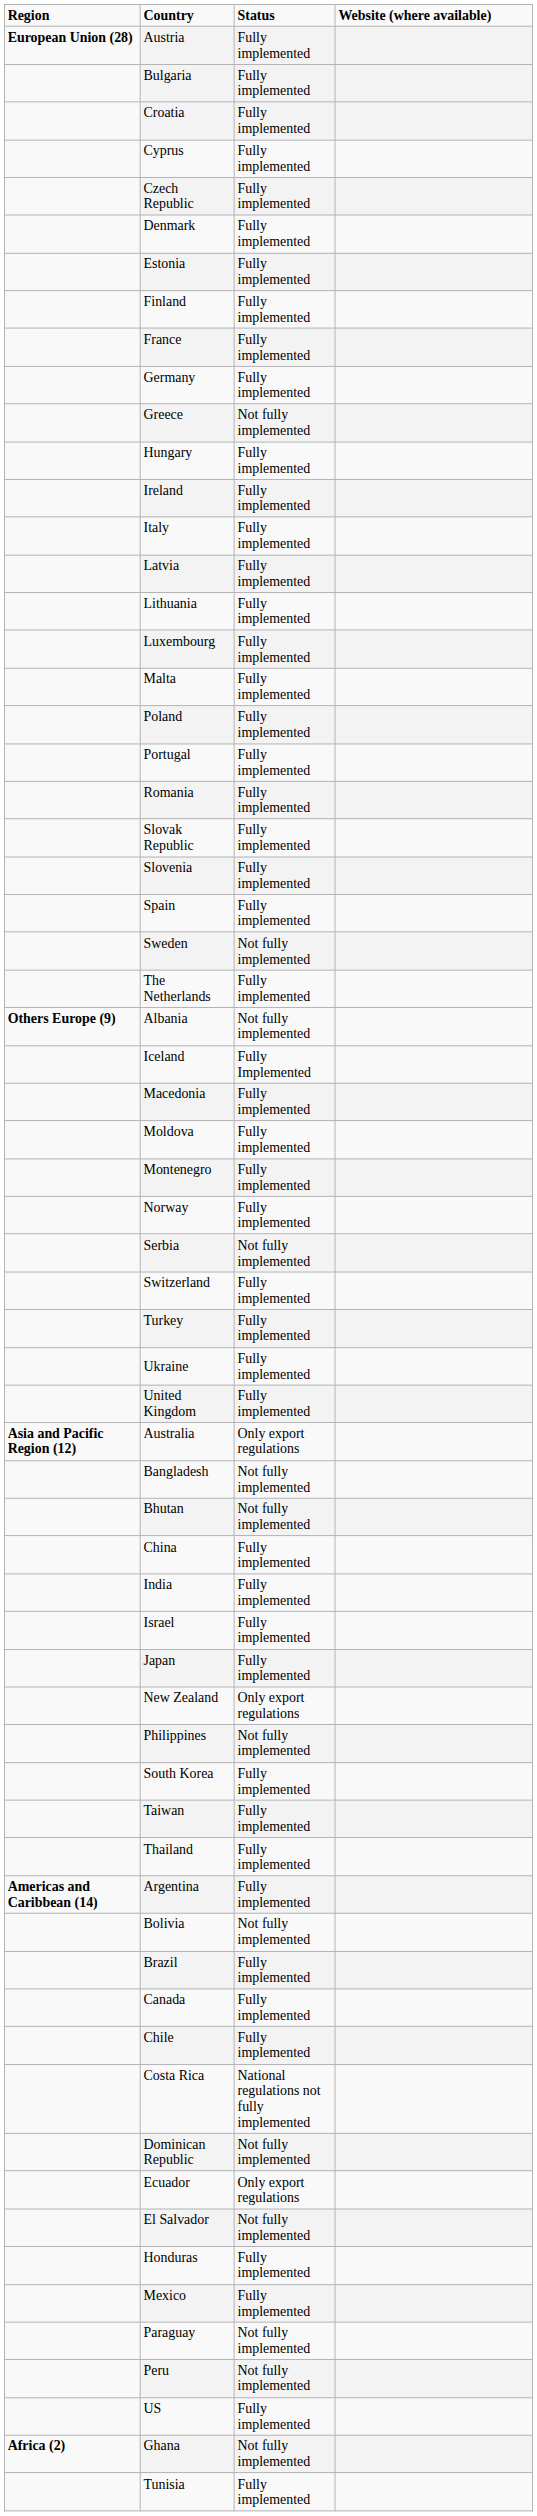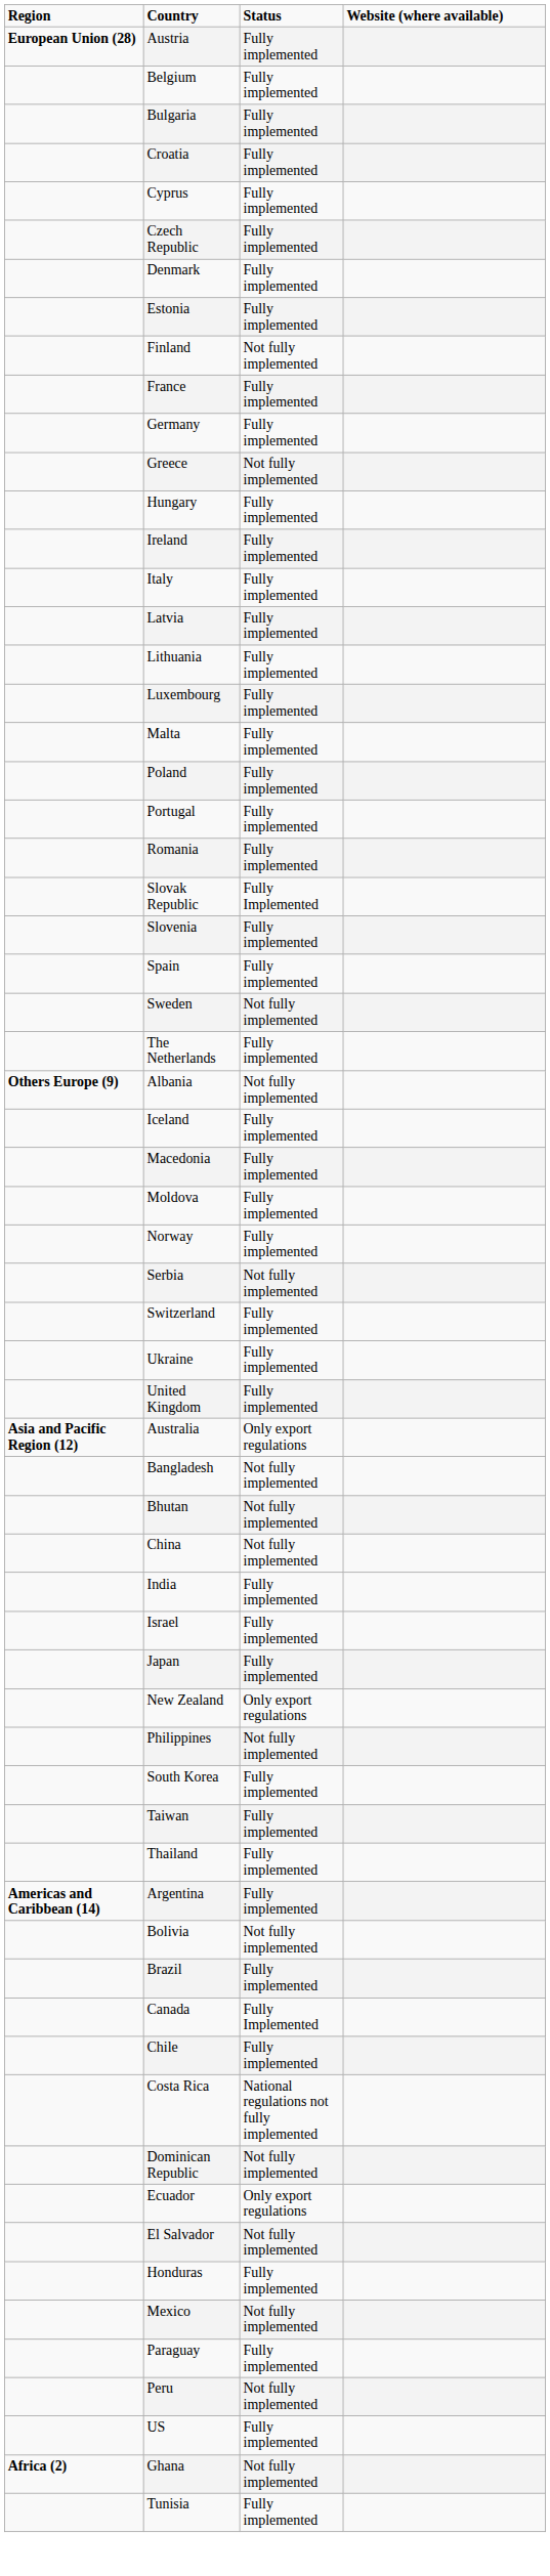+ row: Belgium | Fully implemented
Finland | Status: Fully implemented -> Not fully implemented
Slovak Republic | Status: Fully implemented -> Fully Implemented
Iceland | Status: Fully Implemented -> Fully implemented
- row: Montenegro | Fully implemented
- row: Turkey | Fully implemented
China | Status: Fully implemented -> Not fully implemented
Canada | Status: Fully implemented -> Fully Implemented
Mexico | Status: Fully implemented -> Not fully implemented
Paraguay | Status: Not fully implemented -> Fully implemented
